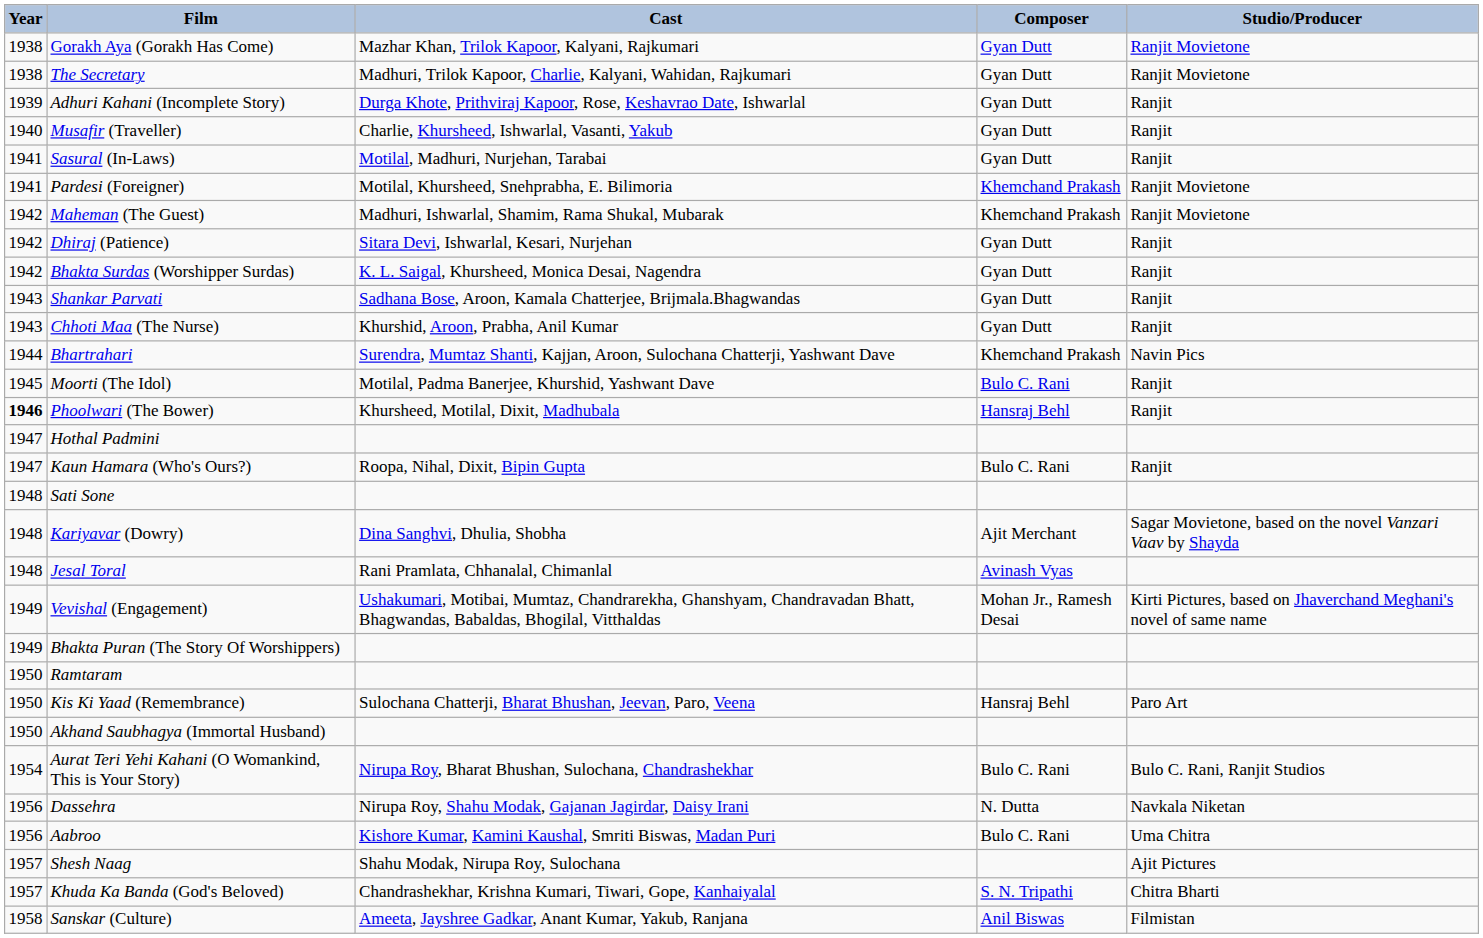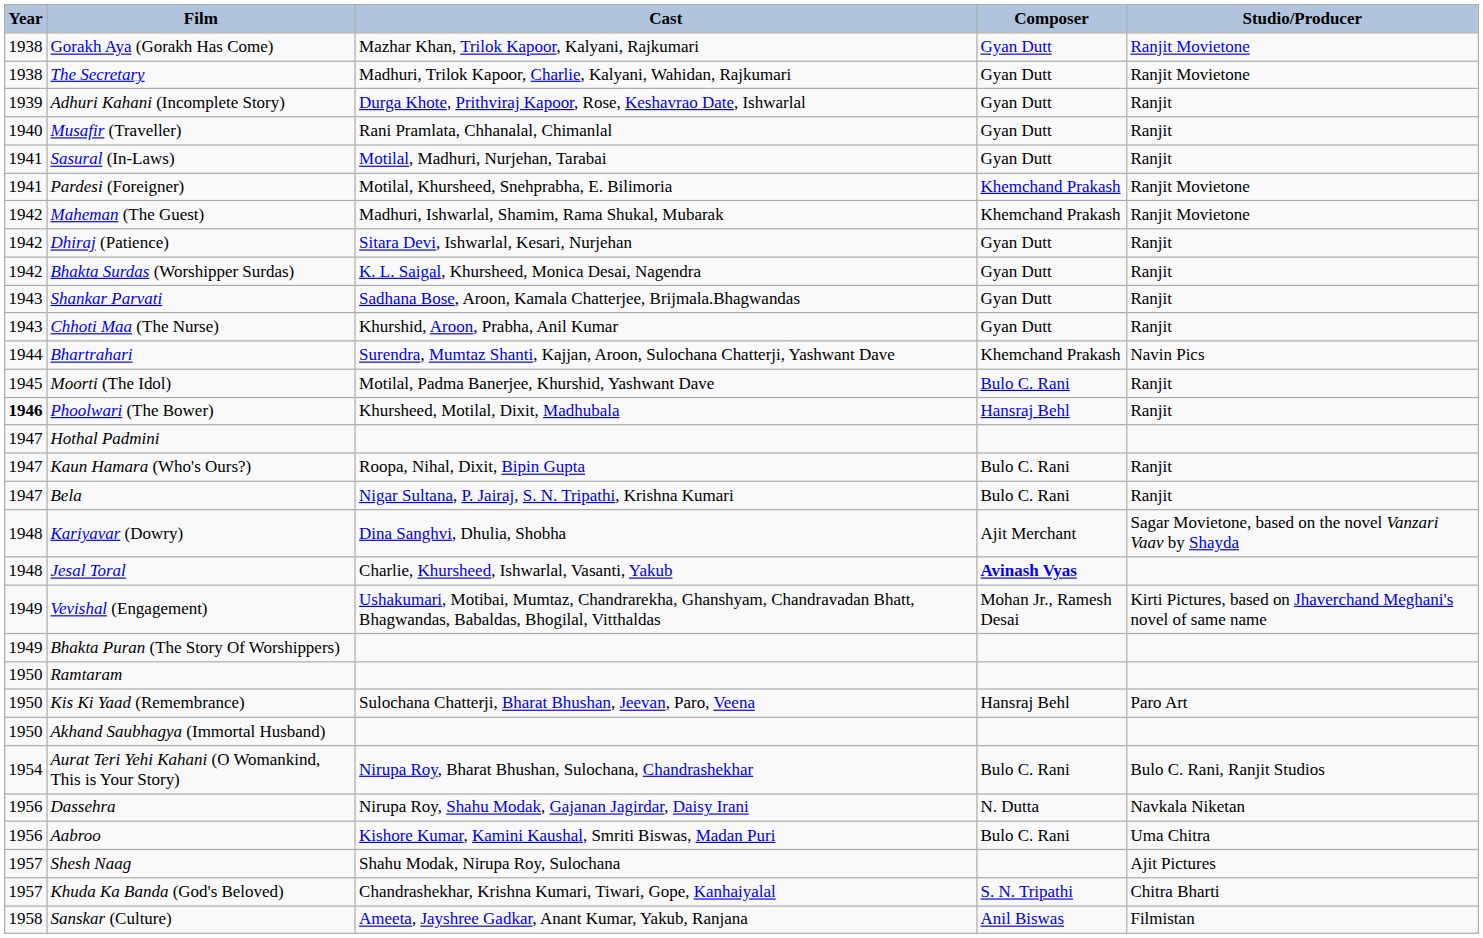Musafir (Traveller) | Cast: Charlie, Khursheed, Ishwarlal, Vasanti, Yakub -> Rani Pramlata, Chhanalal, Chimanlal
+ row: 1947 | Bela | Nigar Sultana, P. Jairaj, S. N. Tripathi, Krishna Kumari | Bulo C. Rani | Ranjit
- row: 1948 | Sati Sone
Jesal Toral | Cast: Rani Pramlata, Chhanalal, Chimanlal -> Charlie, Khursheed, Ishwarlal, Vasanti, Yakub
Jesal Toral | Composer: normal -> bold
